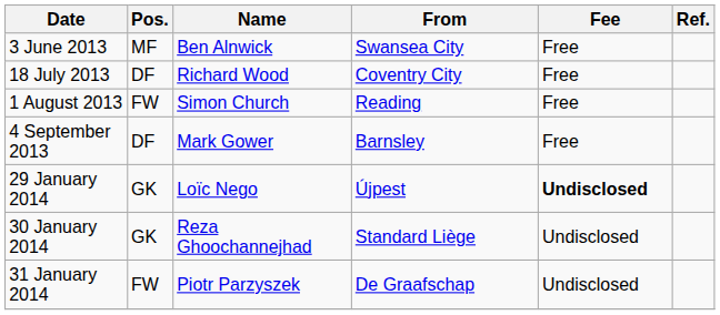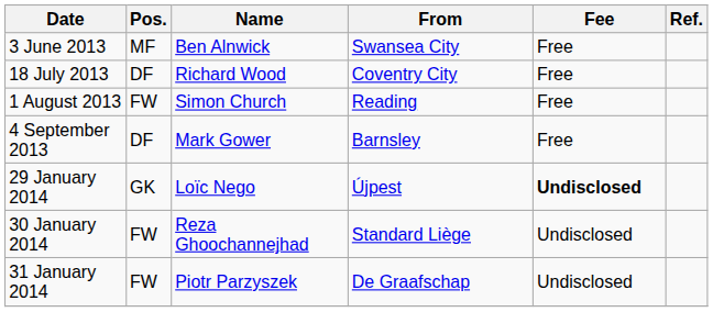30 January 2014 | Pos.: GK -> FW
